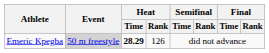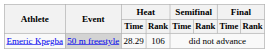Emeric Kpegba | Heat / Time: bold -> normal
Emeric Kpegba | Heat / Rank: 126 -> 106
